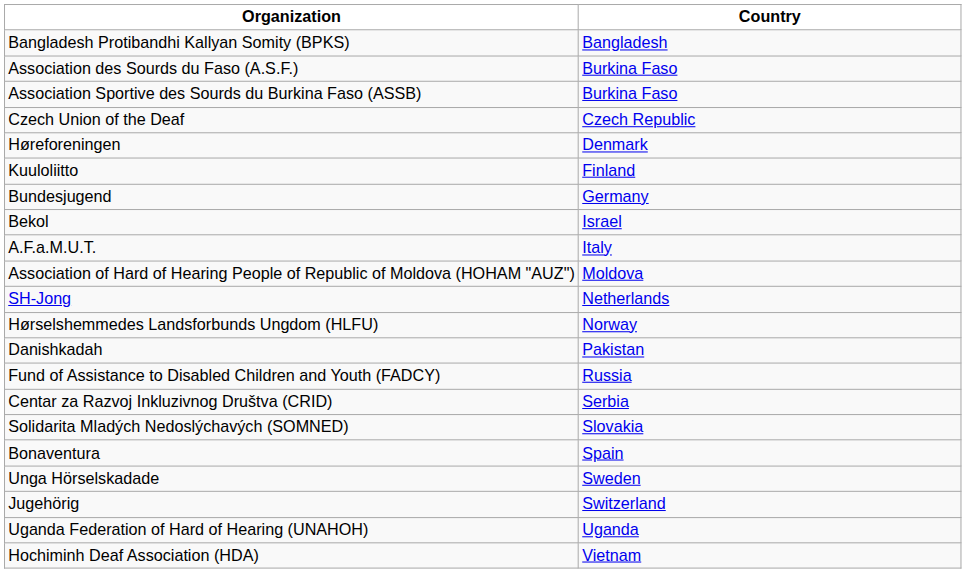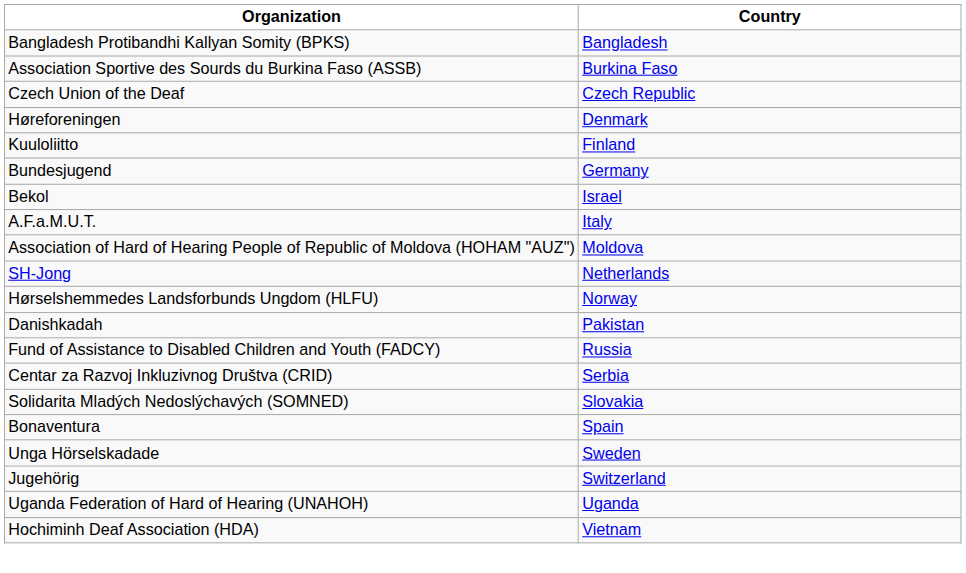- row: Association des Sourds du Faso (A.S.F.) | Burkina Faso
